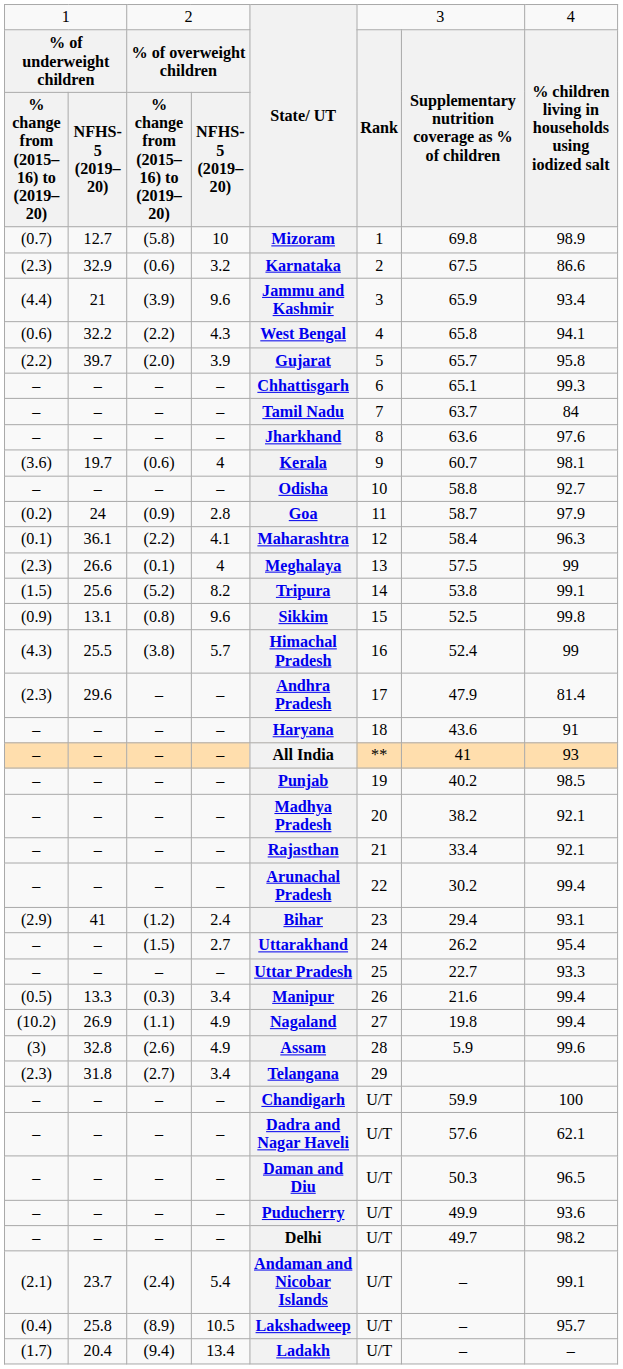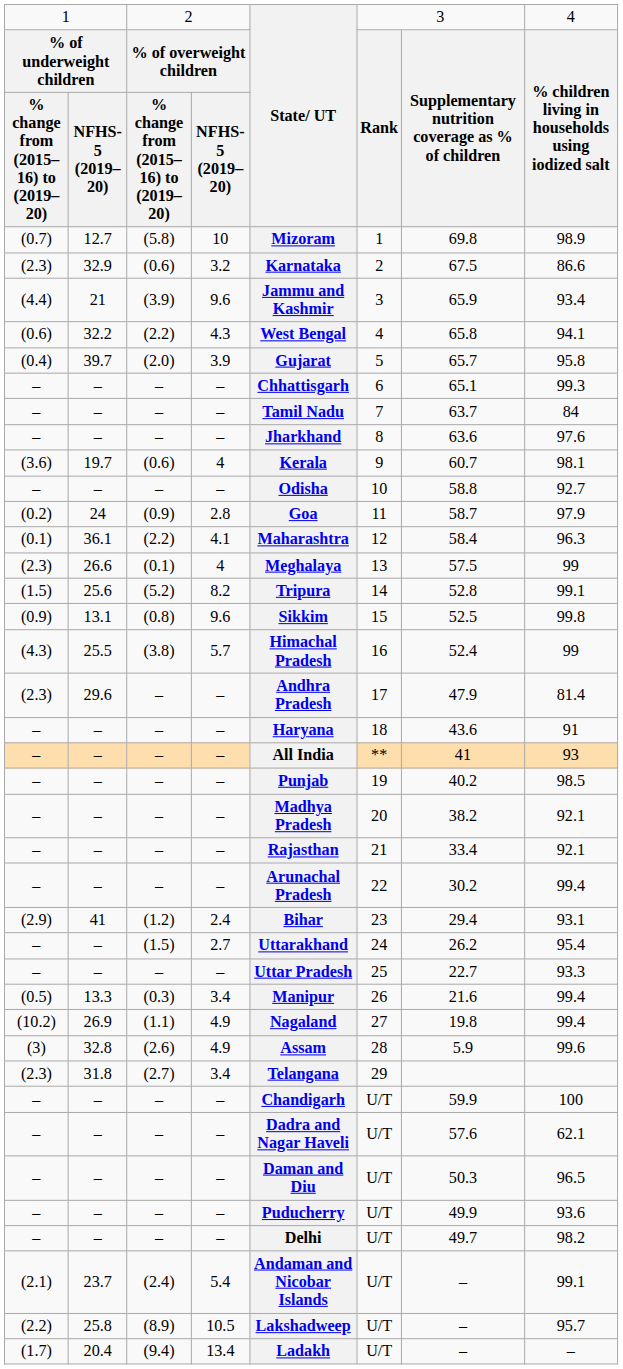39.7 | column 1: (2.2) -> (0.4)
25.6 | column 7: 53.8 -> 52.8
25.8 | column 1: (0.4) -> (2.2)
